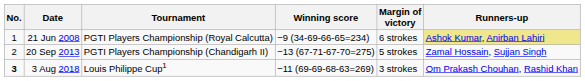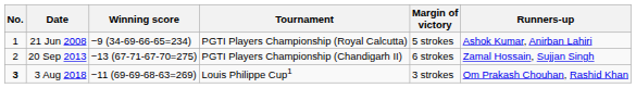columns swapped: Tournament <-> Winning score
21 Jun 2008 | Margin of victory: 6 strokes -> 5 strokes
21 Jun 2008 | Runners-up: khaki background -> no background
20 Sep 2013 | Margin of victory: 5 strokes -> 6 strokes
